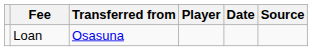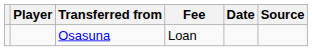columns swapped: Player <-> Fee
